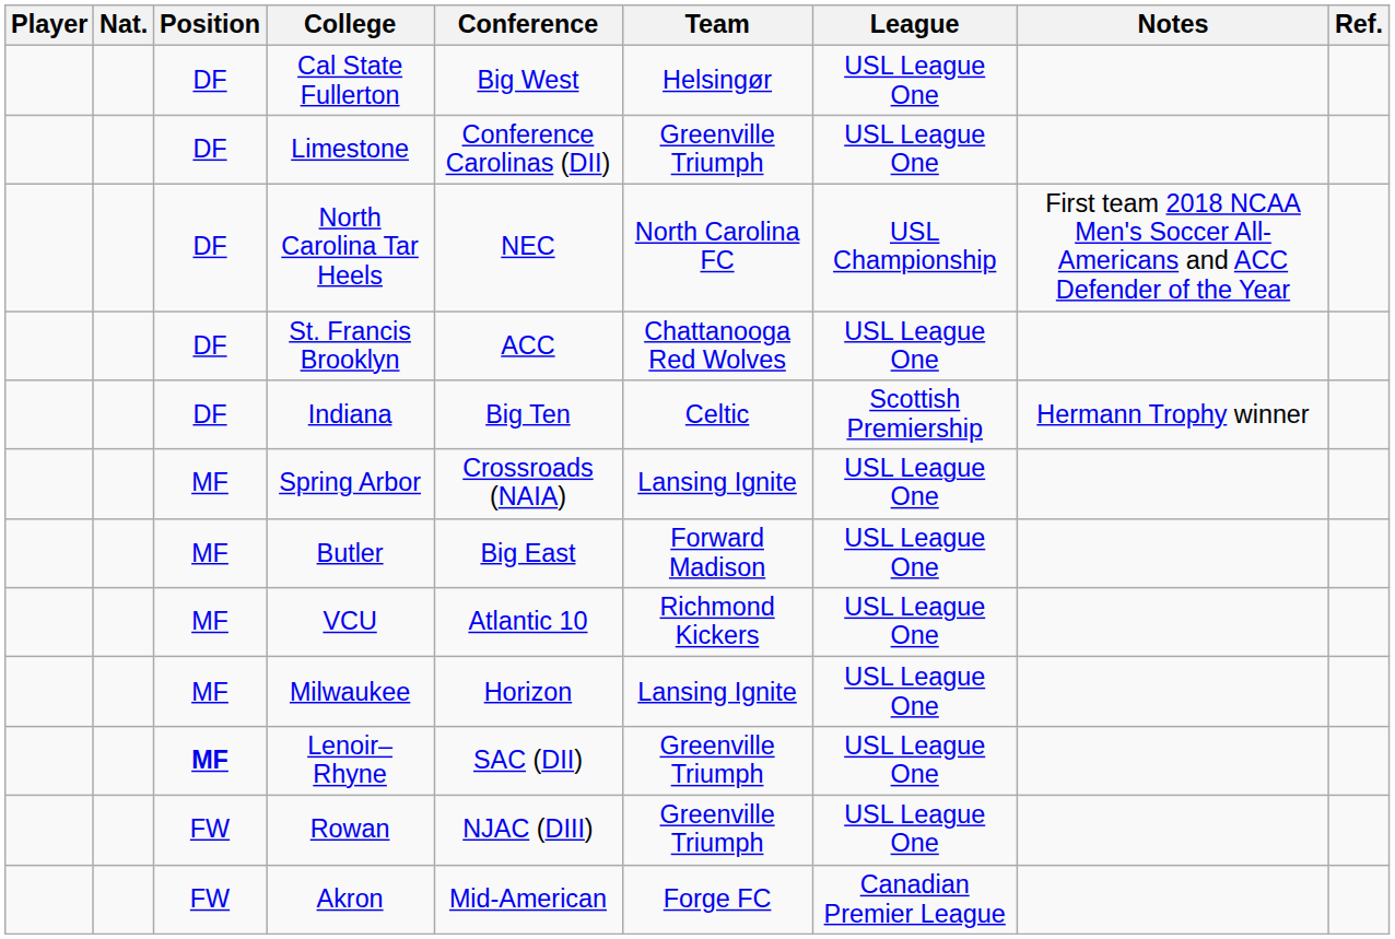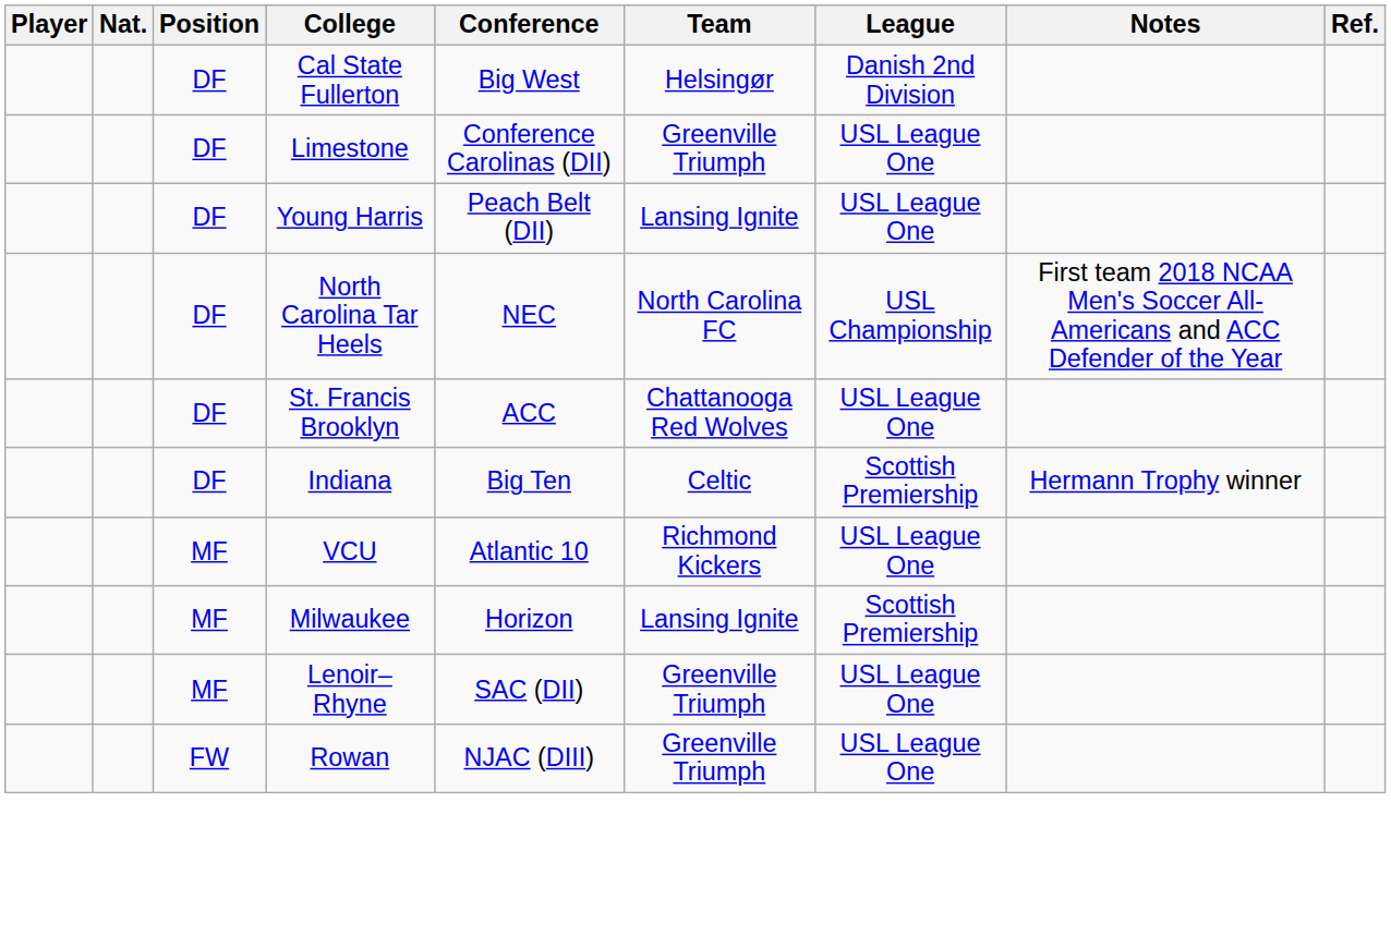Cal State Fullerton | League: USL League One -> Danish 2nd Division
+ row: DF | Young Harris | Peach Belt (DII) | Lansing Ignite | USL League One
- row: MF | Spring Arbor | Crossroads (NAIA) | Lansing Ignite | USL League One
- row: MF | Butler | Big East | Forward Madison | USL League One
Milwaukee | League: USL League One -> Scottish Premiership
Lenoir–Rhyne | Position: bold -> normal
- row: FW | Akron | Mid-American | Forge FC | Canadian Premier League
